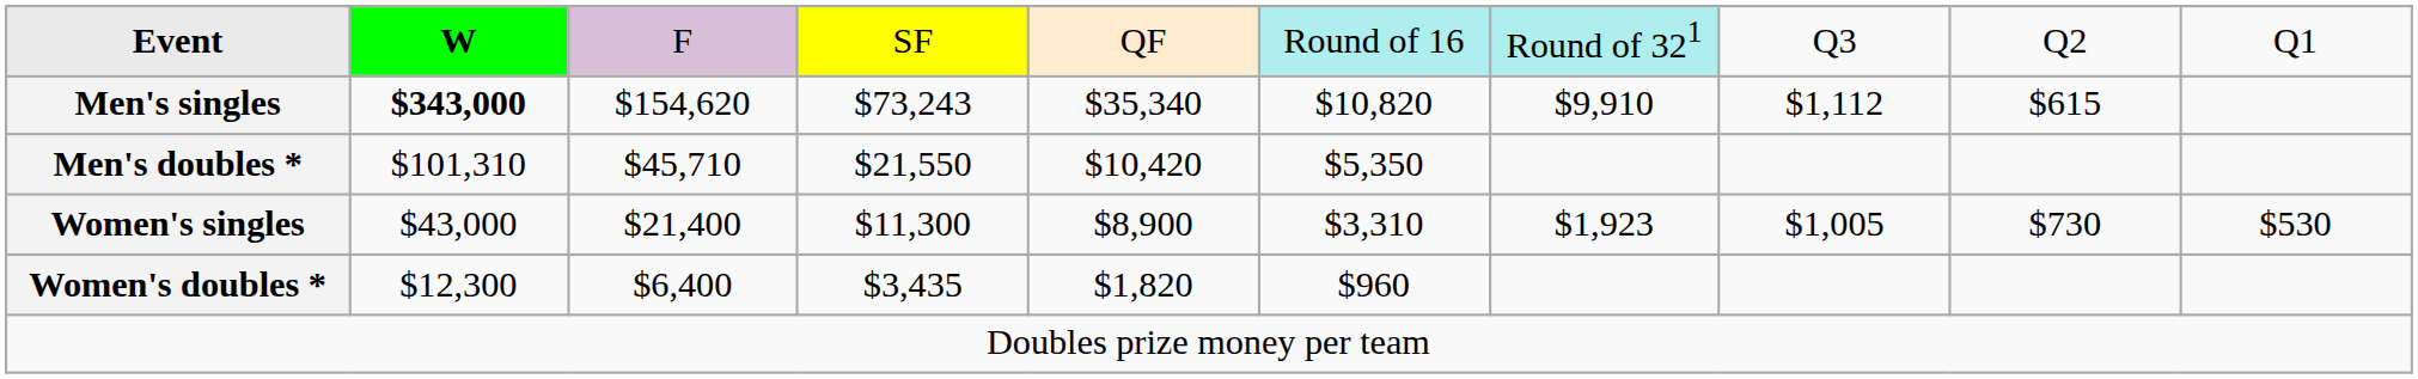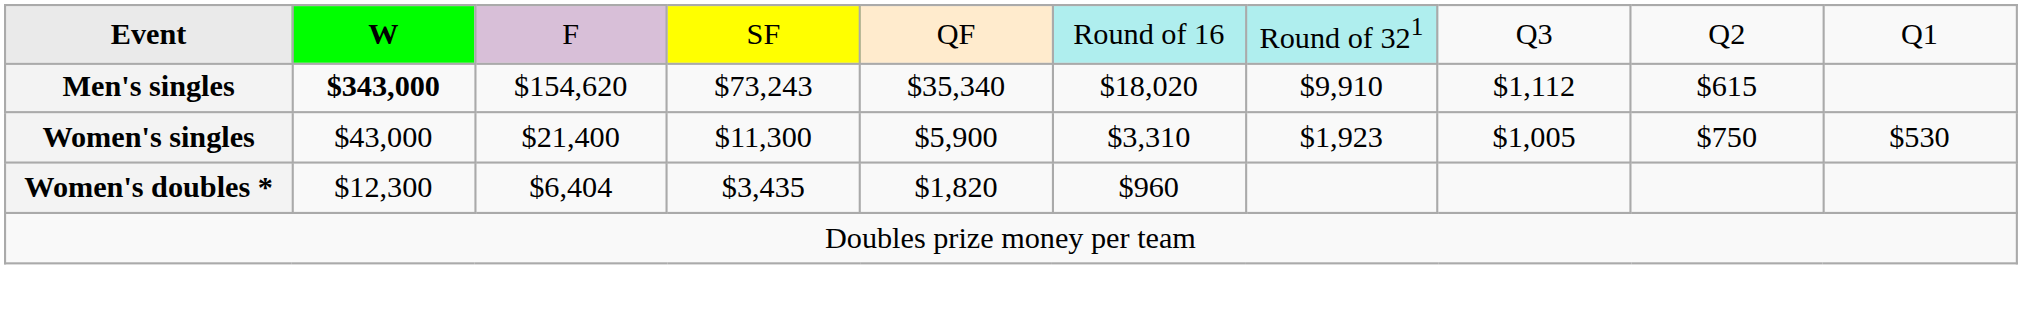Men's singles | column 6: $10,820 -> $18,020
- row: Men's doubles * | $101,310 | $45,710 | $21,550 | $10,420 | $5,350
Women's singles | column 5: $8,900 -> $5,900
Women's singles | column 9: $730 -> $750
Women's doubles * | column 3: $6,400 -> $6,404
